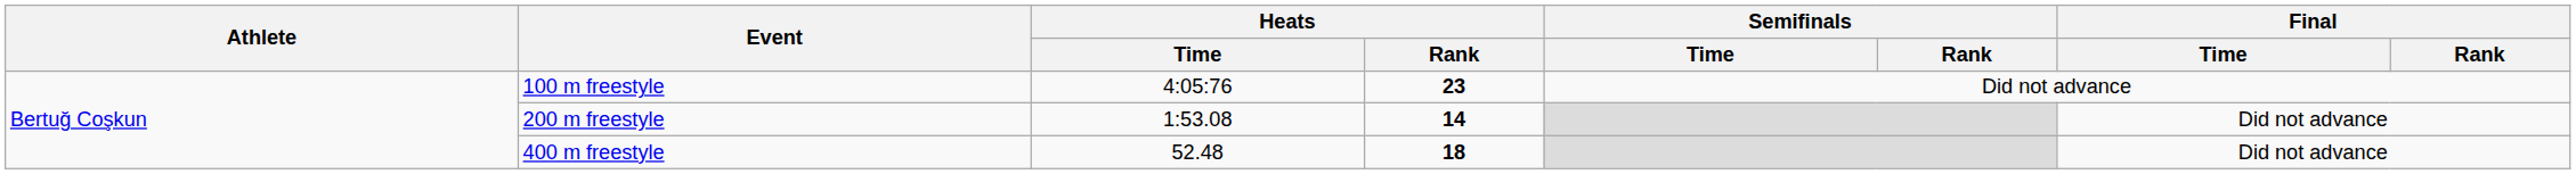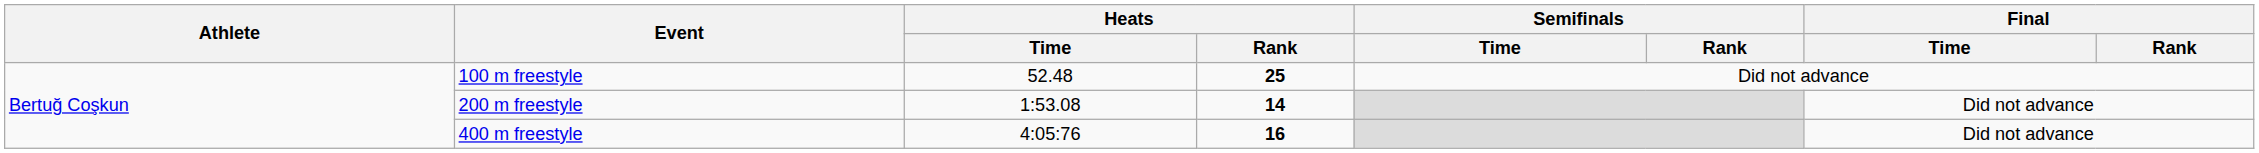100 m freestyle | Heats / Time: 4:05:76 -> 52.48
100 m freestyle | Heats / Rank: 23 -> 25
400 m freestyle | Heats / Time: 52.48 -> 4:05:76
400 m freestyle | Heats / Rank: 18 -> 16
